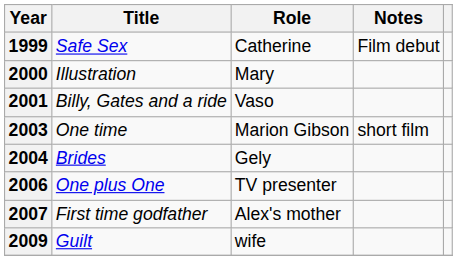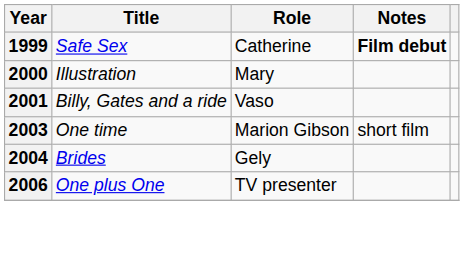1999 | Notes: normal -> bold
- row: 2007 | First time godfather | Alex's mother
- row: 2009 | Guilt | wife
